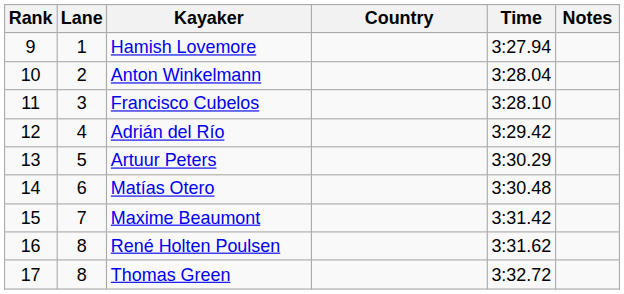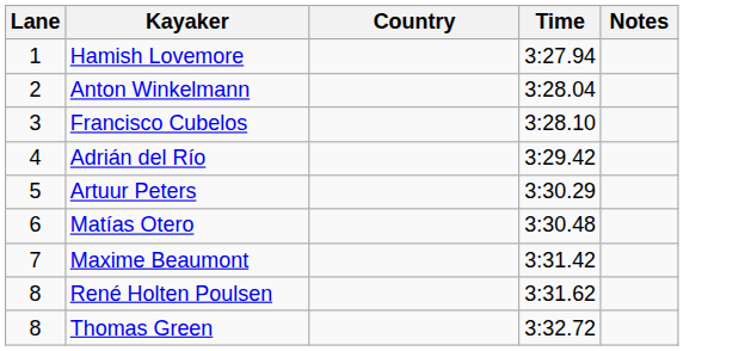- column: Rank | 9 | 10 | 11 | 12 | 13 | 14 | 15 | 16 | 17
